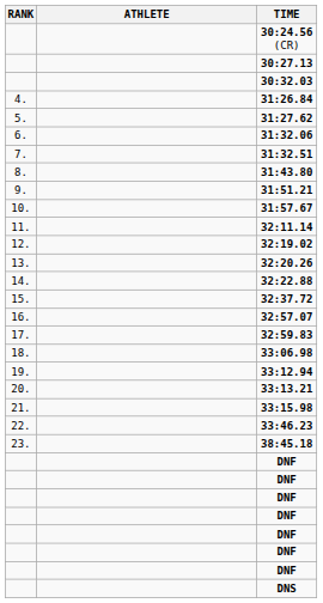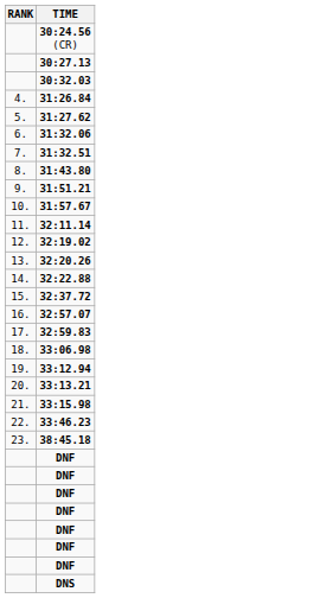- column: ATHLETE
